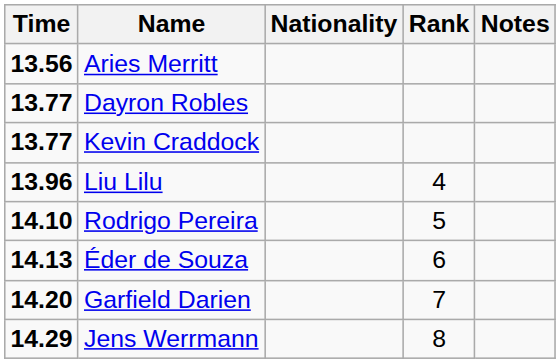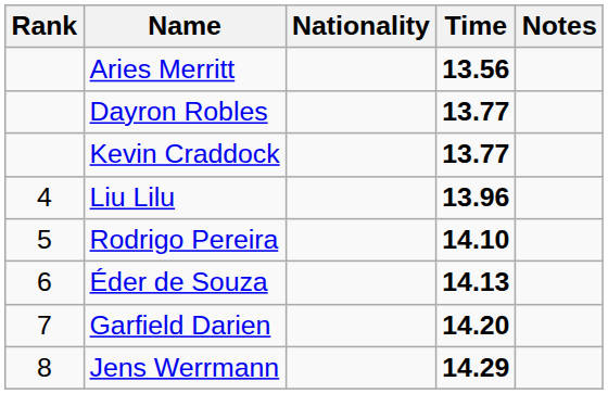columns swapped: Rank <-> Time
